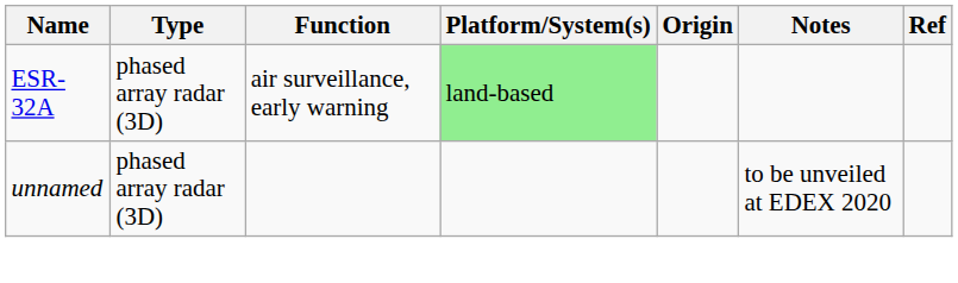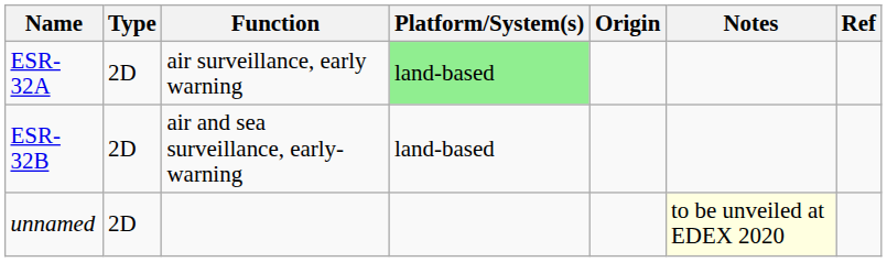ESR-32A | Type: phased array radar (3D) -> 2D
+ row: ESR-32B | 2D | air and sea surveillance, early-warning | land-based
unnamed | Type: phased array radar (3D) -> 2D
unnamed | Notes: no background -> lightyellow background
